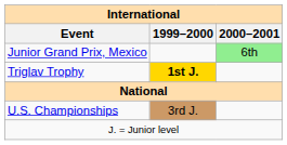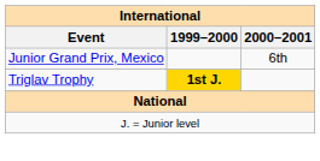Junior Grand Prix, Mexico | 2000–2001: lightgreen background -> no background
- row: U.S. Championships | 3rd J.
